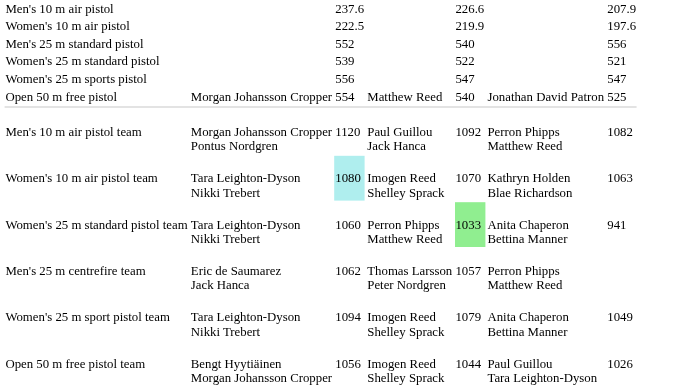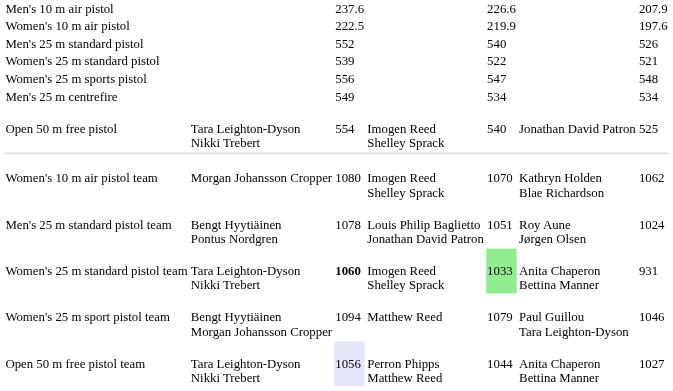Men's 25 m standard pistol | column 7: 556 -> 526
Women's 25 m sports pistol | column 7: 547 -> 548
+ row: Men's 25 m centrefire | 549 | 534 | 534
Open 50 m free pistol | column 2: Morgan Johansson Cropper -> Tara Leighton-Dyson Nikki Trebert
Open 50 m free pistol | column 4: Matthew Reed -> Imogen Reed Shelley Sprack
- row: Men's 10 m air pistol team | Morgan Johansson Cropper Pontus Nordgren | 1120 | Paul Guillou Jack Hanca | 1092 | Perron Phipps Matthew Reed | 1082
Women's 10 m air pistol team | column 2: Tara Leighton-Dyson Nikki Trebert -> Morgan Johansson Cropper
Women's 10 m air pistol team | column 3: paleturquoise background -> no background
Women's 10 m air pistol team | column 7: 1063 -> 1062
+ row: Men's 25 m standard pistol team | Bengt Hyytiäinen Pontus Nordgren | 1078 | Louis Philip Baglietto Jonathan David Patron | 1051 | Roy Aune Jørgen Olsen | 1024
Women's 25 m standard pistol team | column 3: normal -> bold
Women's 25 m standard pistol team | column 4: Perron Phipps Matthew Reed -> Imogen Reed Shelley Sprack
Women's 25 m standard pistol team | column 7: 941 -> 931
- row: Men's 25 m centrefire team | Eric de Saumarez Jack Hanca | 1062 | Thomas Larsson Peter Nordgren | 1057 | Perron Phipps Matthew Reed
Women's 25 m sport pistol team | column 2: Tara Leighton-Dyson Nikki Trebert -> Bengt Hyytiäinen Morgan Johansson Cropper
Women's 25 m sport pistol team | column 4: Imogen Reed Shelley Sprack -> Matthew Reed
Women's 25 m sport pistol team | column 6: Anita Chaperon Bettina Manner -> Paul Guillou Tara Leighton-Dyson
Women's 25 m sport pistol team | column 7: 1049 -> 1046
Open 50 m free pistol team | column 2: Bengt Hyytiäinen Morgan Johansson Cropper -> Tara Leighton-Dyson Nikki Trebert
Open 50 m free pistol team | column 3: no background -> lavender background
Open 50 m free pistol team | column 4: Imogen Reed Shelley Sprack -> Perron Phipps Matthew Reed
Open 50 m free pistol team | column 6: Paul Guillou Tara Leighton-Dyson -> Anita Chaperon Bettina Manner
Open 50 m free pistol team | column 7: 1026 -> 1027
